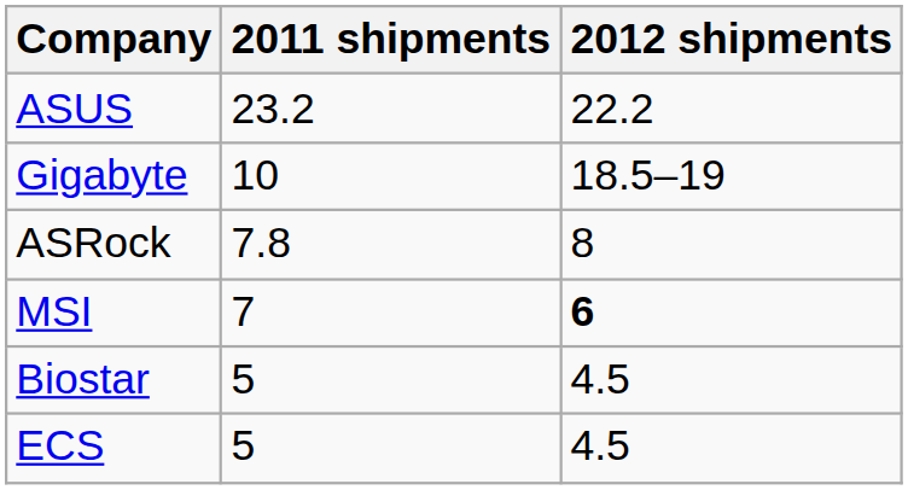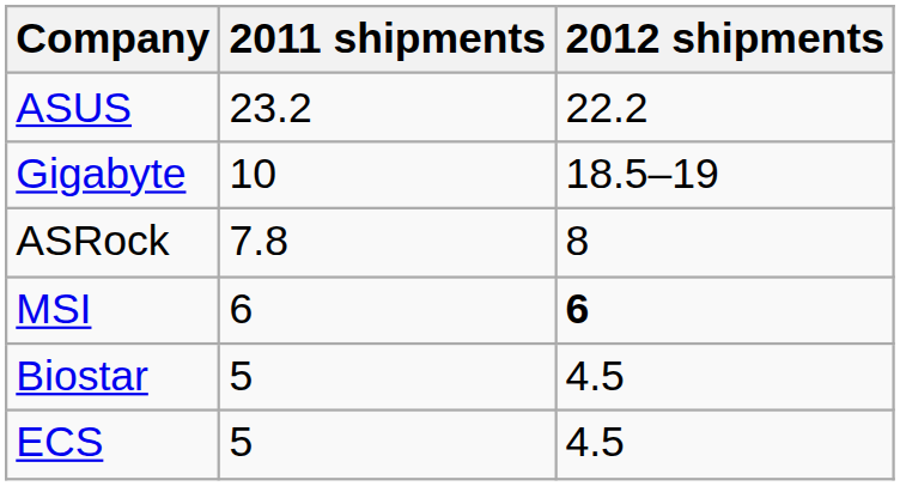MSI | 2011 shipments: 7 -> 6
